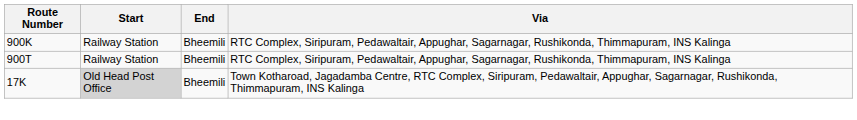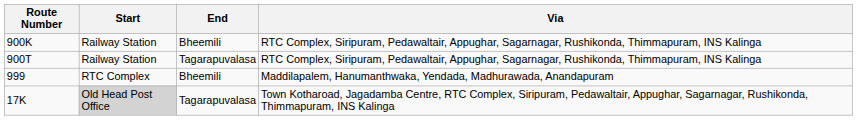900T | End: Bheemili -> Tagarapuvalasa
+ row: 999 | RTC Complex | Bheemili | Maddilapalem, Hanumanthwaka, Yendada, Madhurawada, Anandapuram
17K | End: Bheemili -> Tagarapuvalasa
